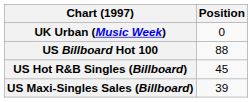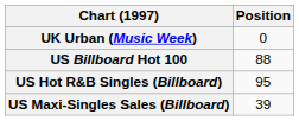US Hot R&B Singles (Billboard) | Position: 45 -> 95
